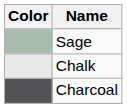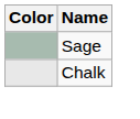- row: Charcoal
